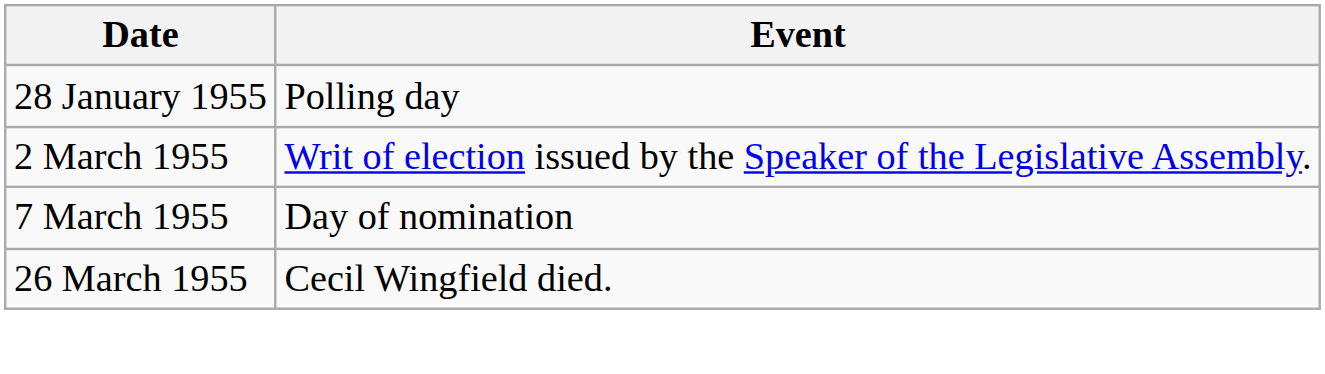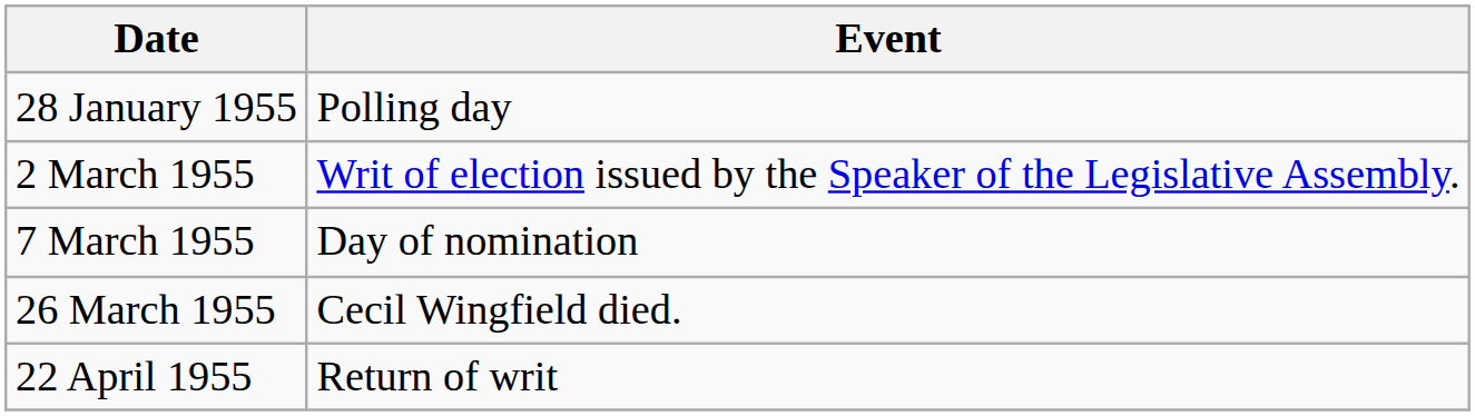+ row: 22 April 1955 | Return of writ
